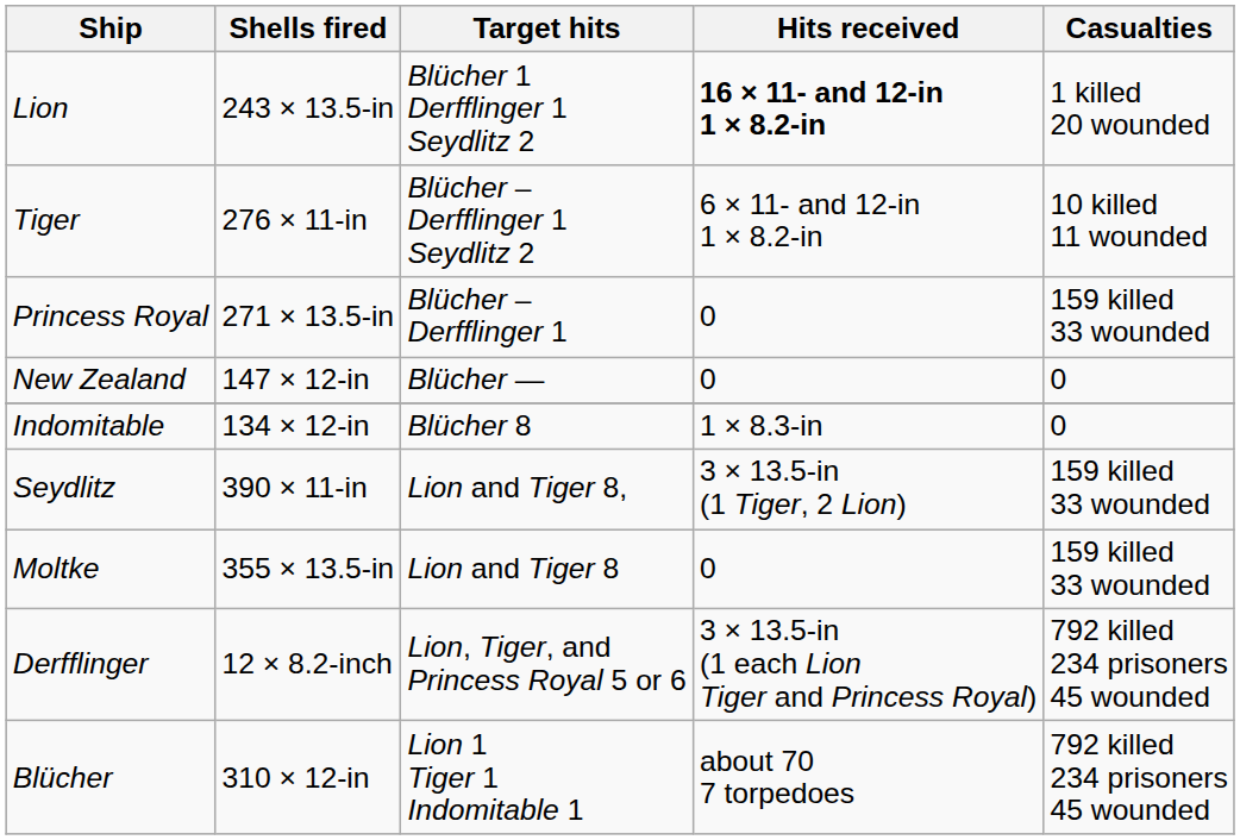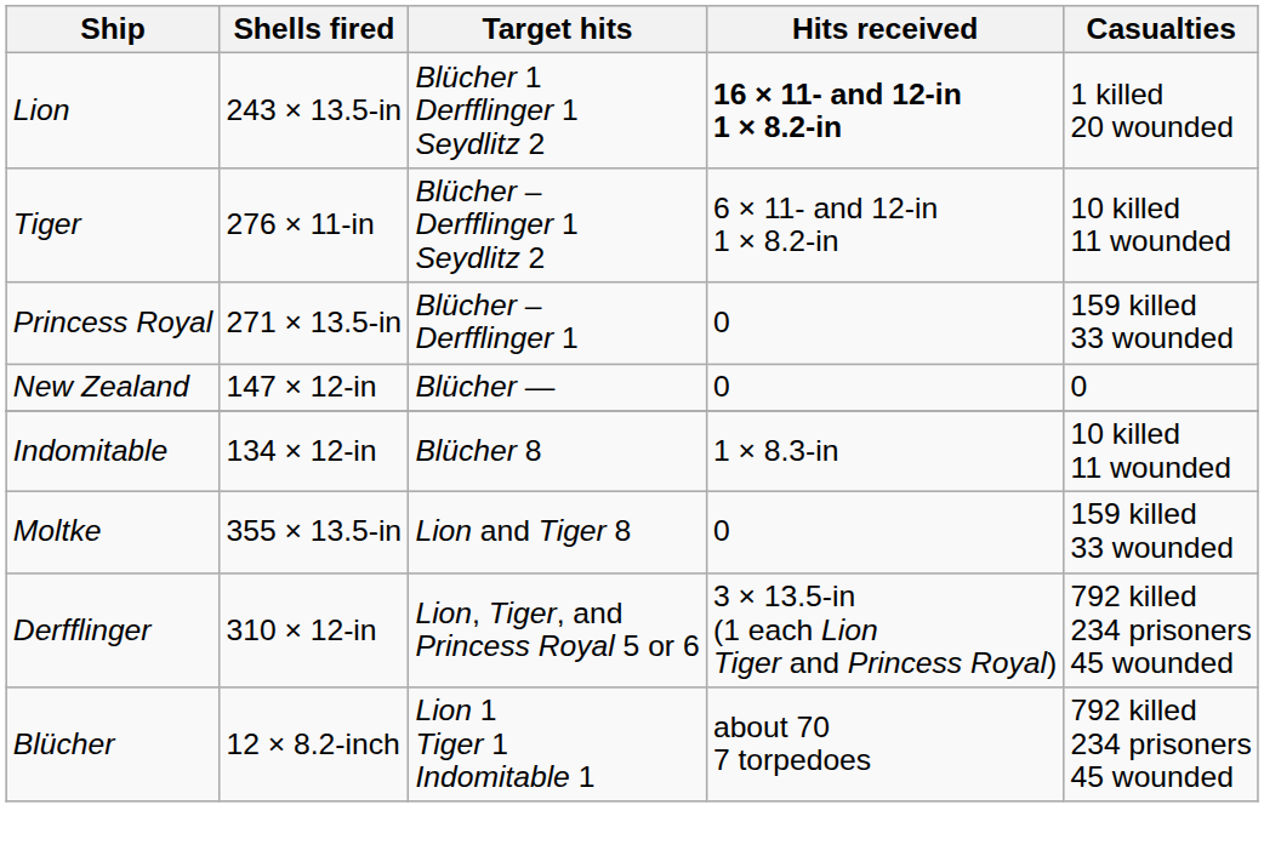Indomitable | Casualties: 0 -> 10 killed 11 wounded
- row: Seydlitz | 390 × 11-in | Lion and Tiger 8, | 3 × 13.5-in (1 Tiger, 2 Lion) | 159 killed 33 wounded
Derfflinger | Shells fired: 12 × 8.2-inch -> 310 × 12-in
Blücher | Shells fired: 310 × 12-in -> 12 × 8.2-inch
